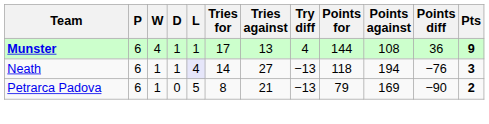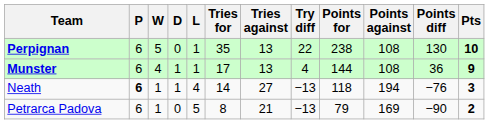+ row: Perpignan | 6 | 5 | 0 | 1 | 35 | 13 | 22 | 238 | 108 | 130 | 10
Neath | P: normal -> bold
Neath | L: lavender background -> no background
